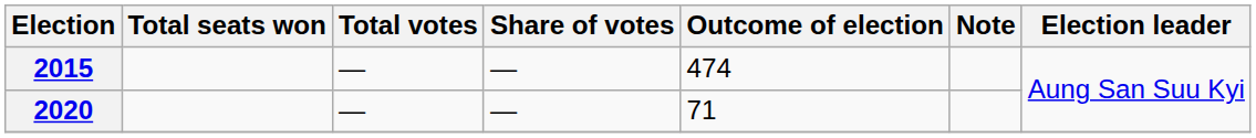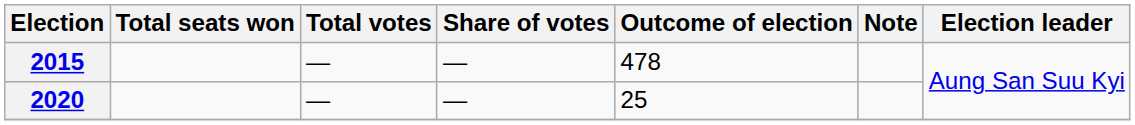2015 | Outcome of election: 474 -> 478
2020 | Outcome of election: 71 -> 25
